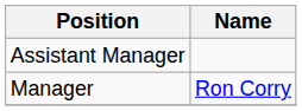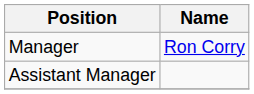rows swapped: Manager <-> Assistant Manager
